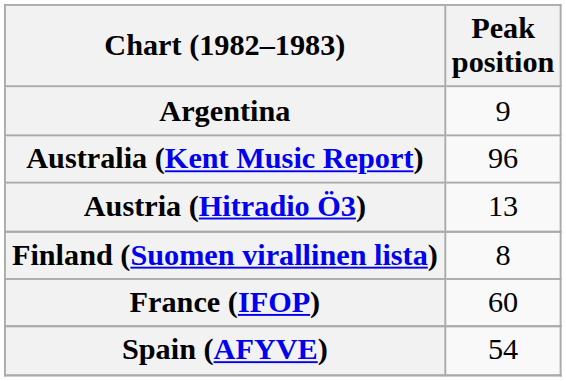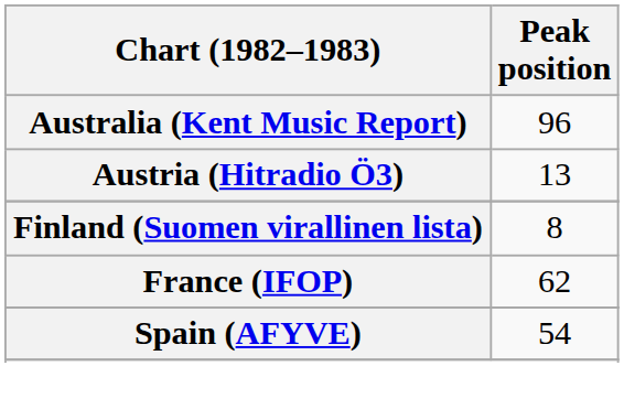- row: Argentina | 9
France (IFOP) | Peak position: 60 -> 62
